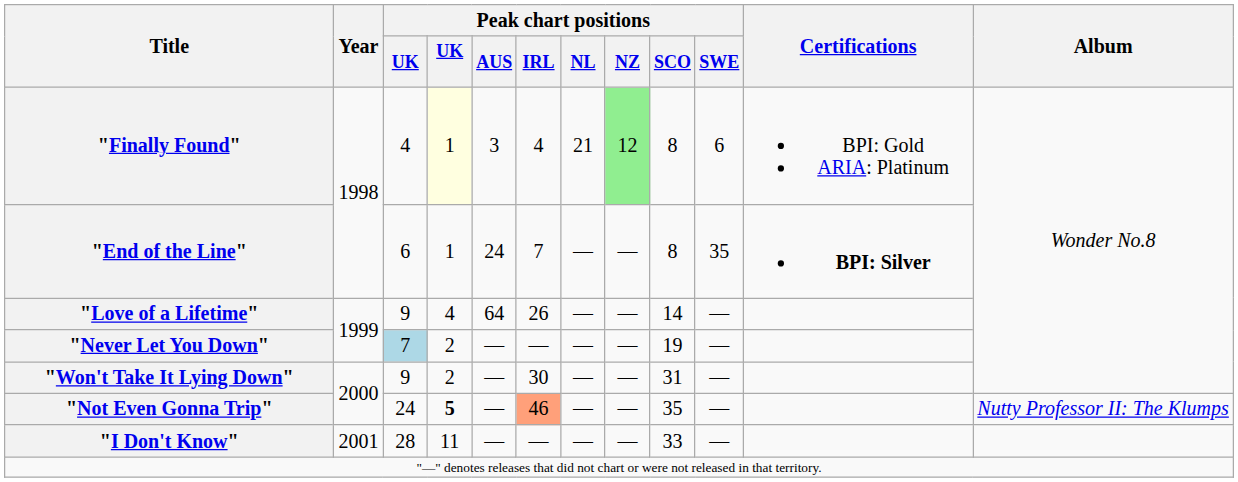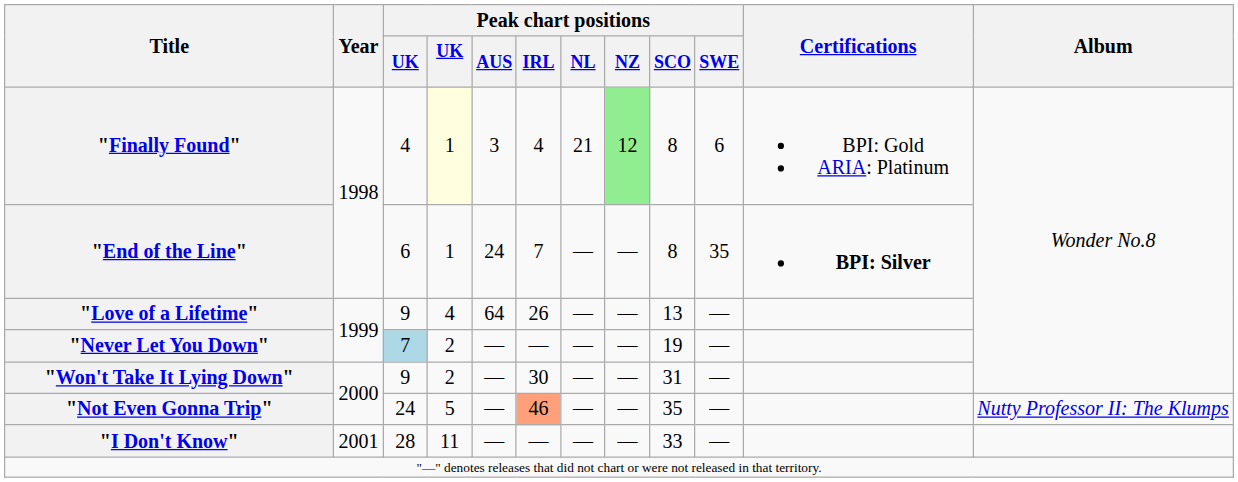"Love of a Lifetime" | Peak chart positions / SCO: 14 -> 13
"Not Even Gonna Trip" | column 4: bold -> normal
